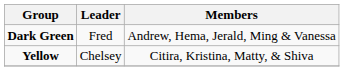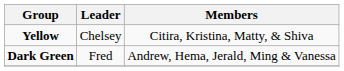rows swapped: Yellow <-> Dark Green
